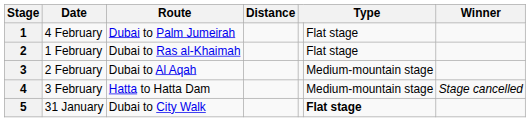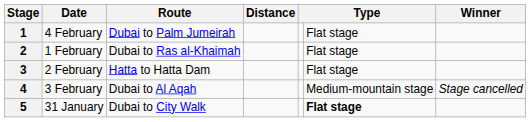3 | Route: Dubai to Al Aqah -> Hatta to Hatta Dam
3 | column 6: Medium-mountain stage -> Flat stage
4 | Route: Hatta to Hatta Dam -> Dubai to Al Aqah
